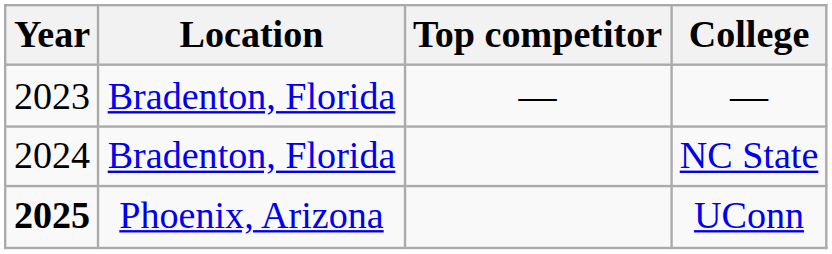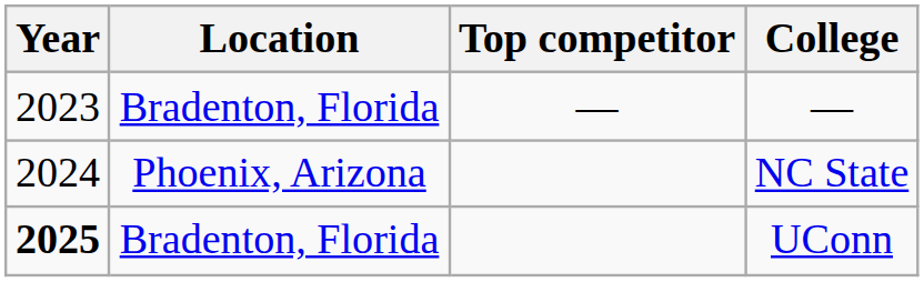NC State | Location: Bradenton, Florida -> Phoenix, Arizona
UConn | Location: Phoenix, Arizona -> Bradenton, Florida
